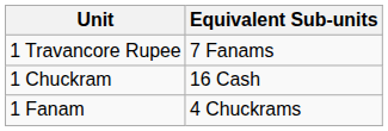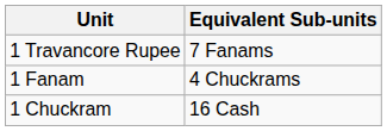rows swapped: 1 Fanam <-> 1 Chuckram
